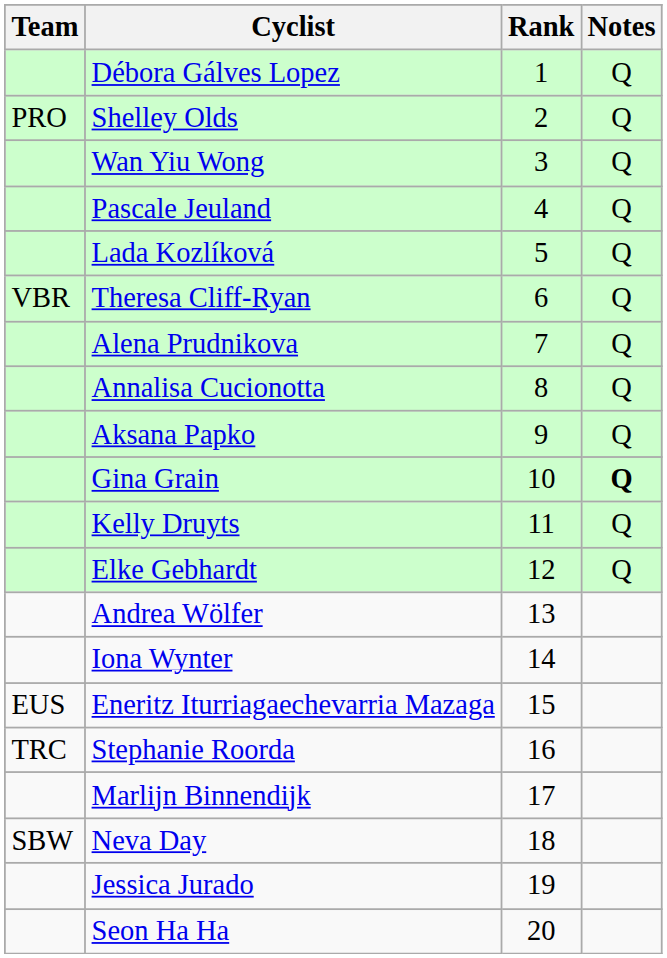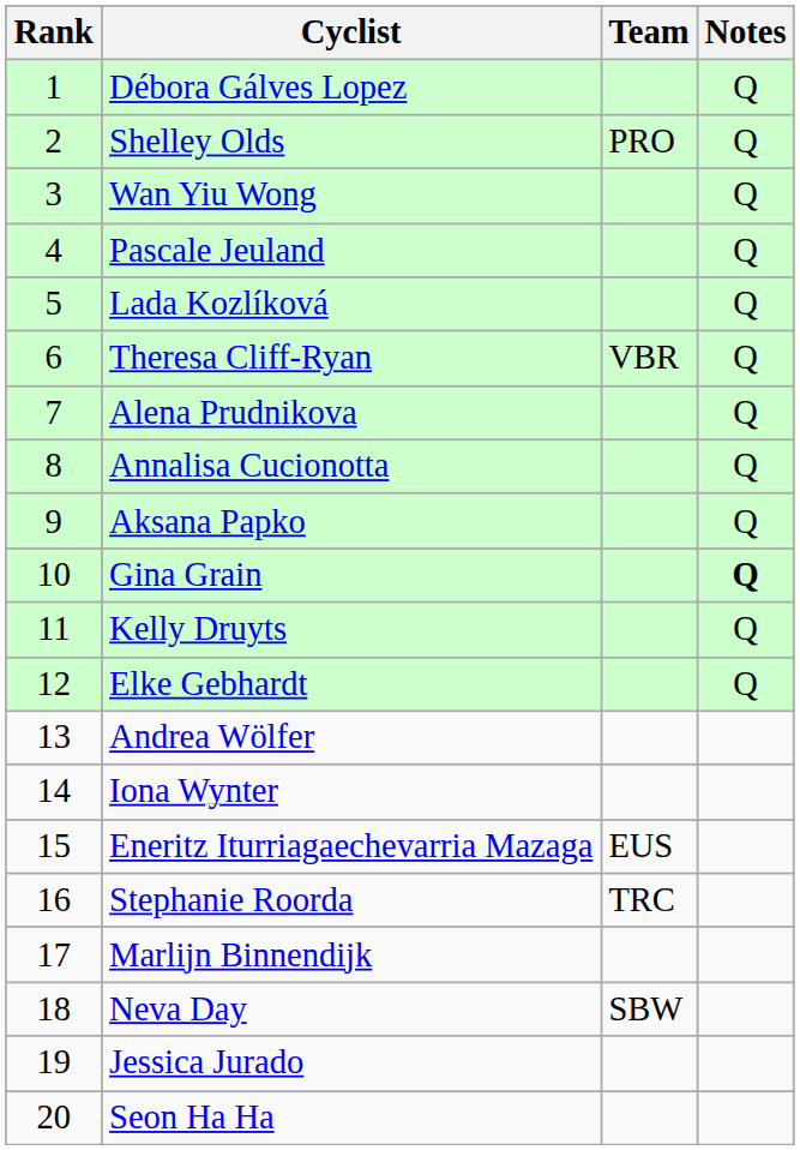columns swapped: Rank <-> Team
